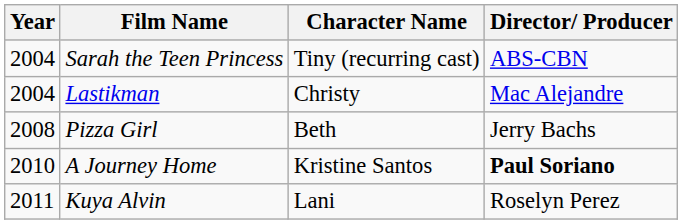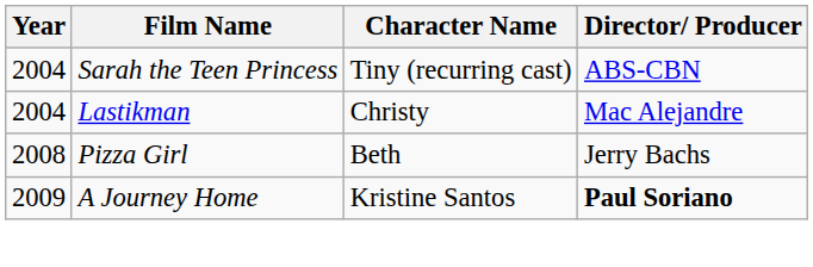A Journey Home | Year: 2010 -> 2009
- row: 2011 | Kuya Alvin | Lani | Roselyn Perez
